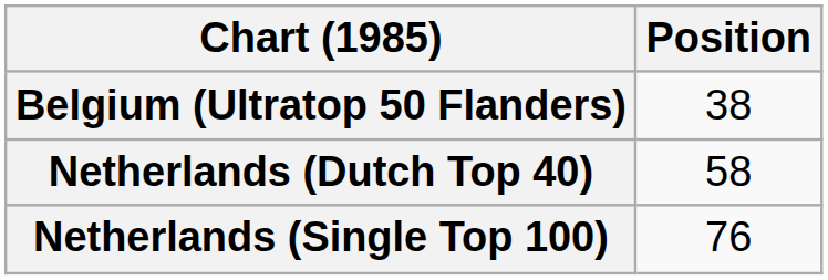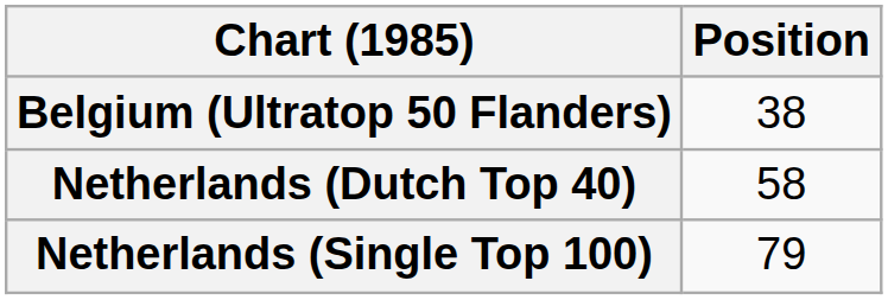Netherlands (Single Top 100) | Position: 76 -> 79
